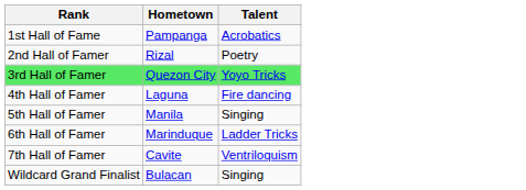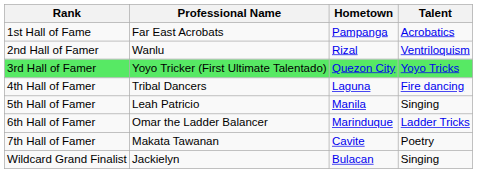+ column: Professional Name | Far East Acrobats | Wanlu | Yoyo Tricker (First Ultimate Talentado) | Tribal Dancers | Leah Patricio | Omar the Ladder Balancer | Makata Tawanan | Jackielyn
2nd Hall of Famer | Talent: Poetry -> Ventriloquism
7th Hall of Famer | Talent: Ventriloquism -> Poetry
